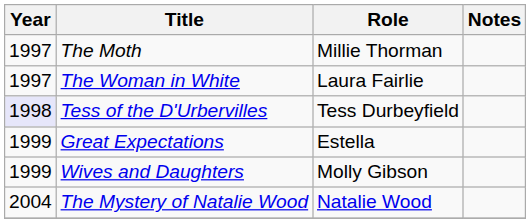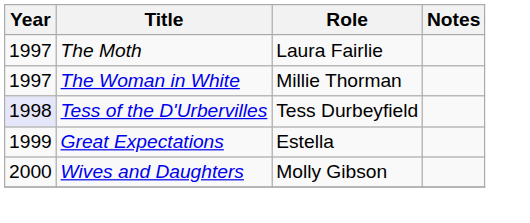The Moth | Role: Millie Thorman -> Laura Fairlie
The Woman in White | Role: Laura Fairlie -> Millie Thorman
Wives and Daughters | Year: 1999 -> 2000
- row: 2004 | The Mystery of Natalie Wood | Natalie Wood
